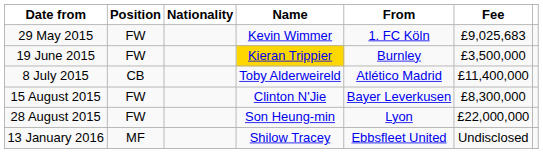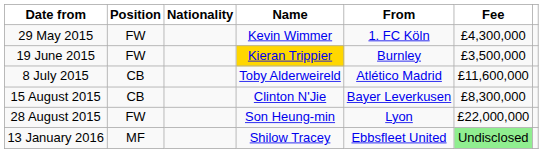29 May 2015 | Fee: £9,025,683 -> £4,300,000
8 July 2015 | Fee: £11,400,000 -> £11,600,000
15 August 2015 | Position: FW -> CB
13 January 2016 | Fee: no background -> lightgreen background
